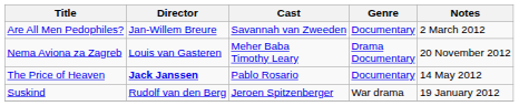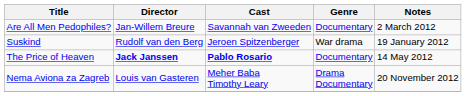rows swapped: Nema Aviona za Zagreb <-> Suskind
The Price of Heaven | Cast: normal -> bold
